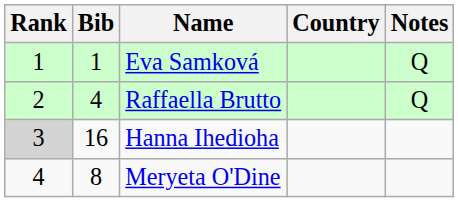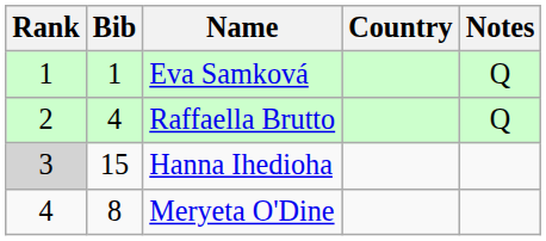Hanna Ihedioha | Bib: 16 -> 15
